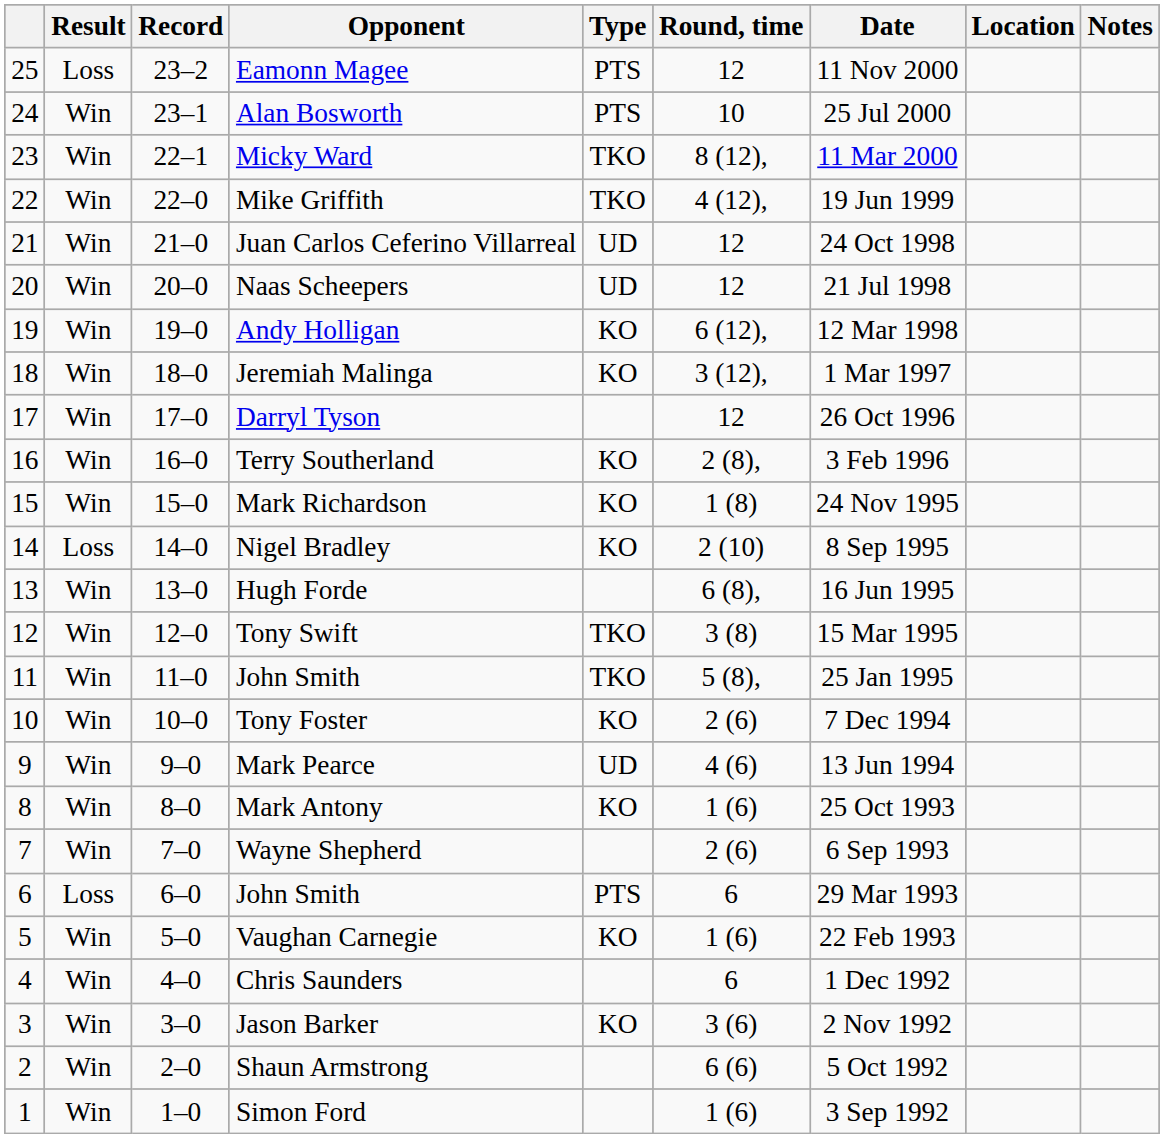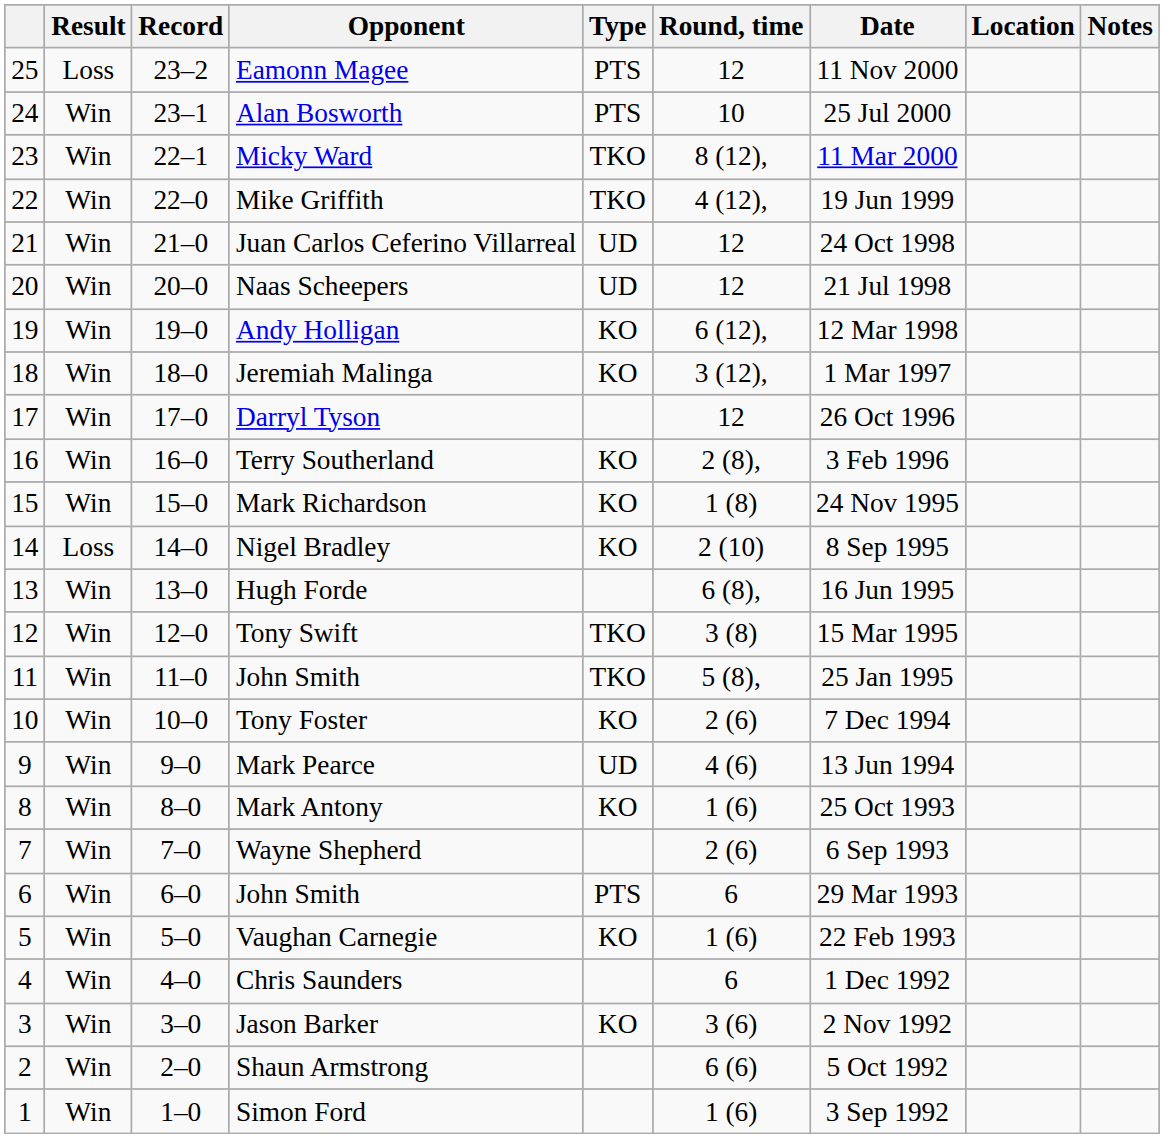6 / John Smith | Result: Loss -> Win
